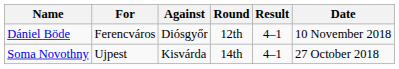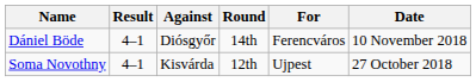columns swapped: For <-> Result
Dániel Böde | Round: 12th -> 14th
Soma Novothny | Round: 14th -> 12th
